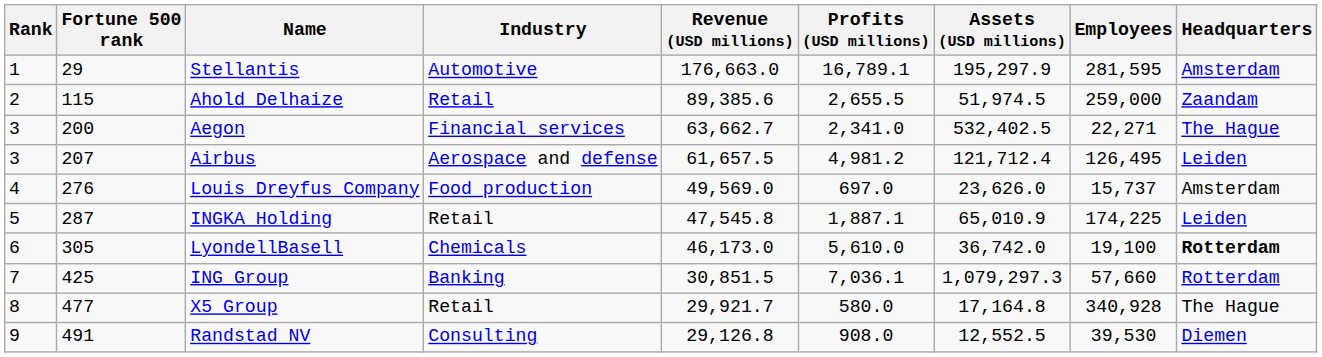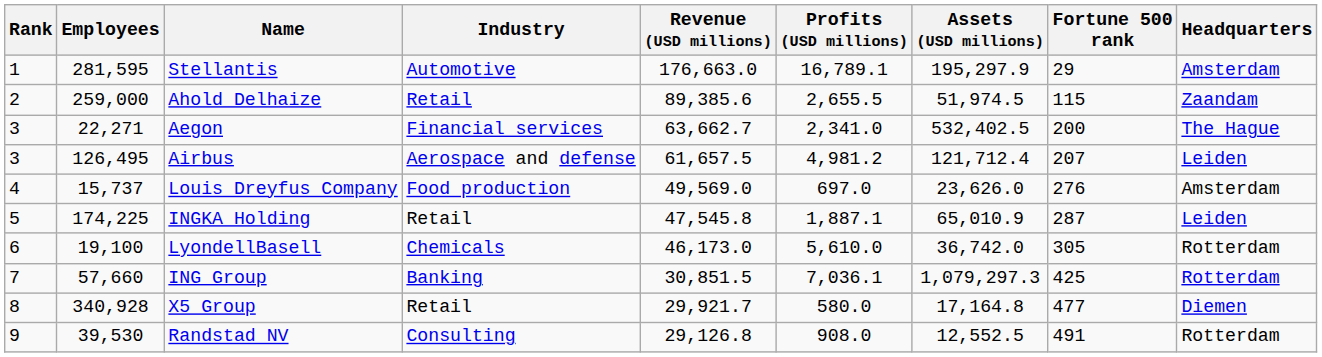columns swapped: Fortune 500 rank <-> Employees
LyondellBasell | Headquarters: bold -> normal
X5 Group | Headquarters: The Hague -> Diemen
Randstad NV | Headquarters: Diemen -> Rotterdam
